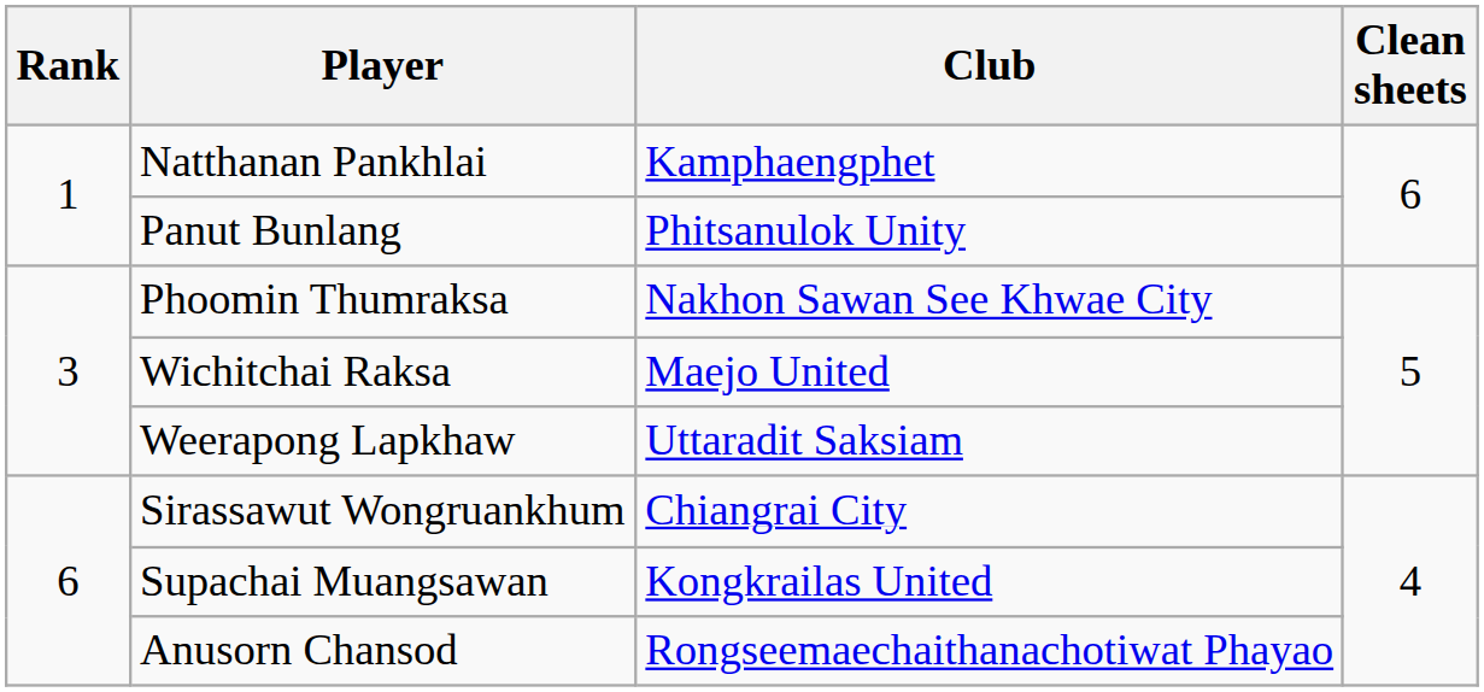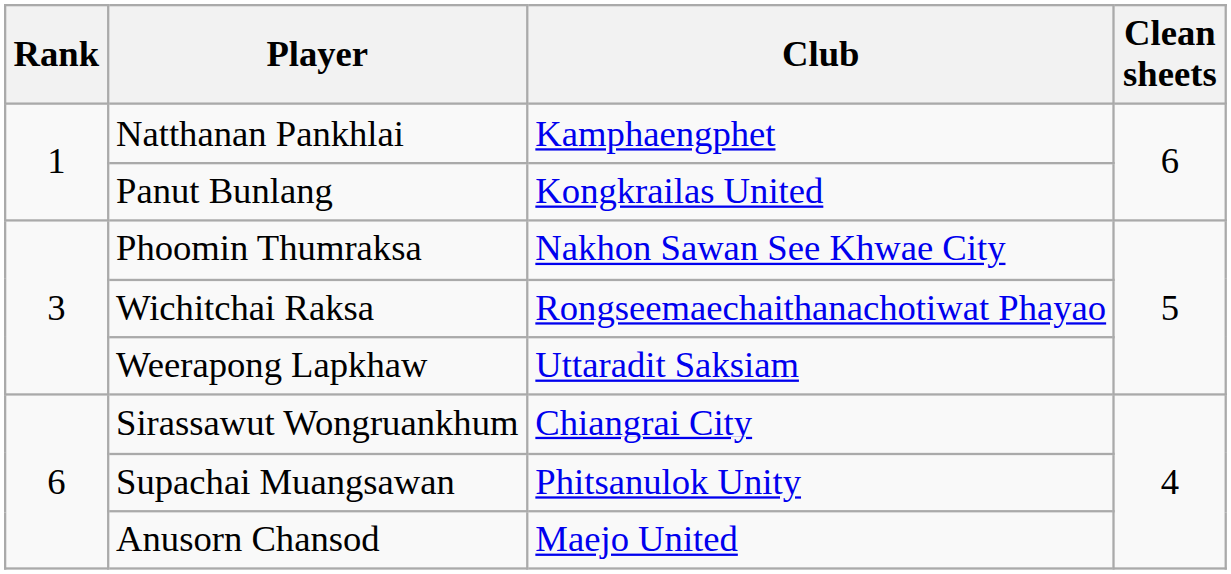Panut Bunlang | Club: Phitsanulok Unity -> Kongkrailas United
Wichitchai Raksa | Club: Maejo United -> Rongseemaechaithanachotiwat Phayao
Supachai Muangsawan | Club: Kongkrailas United -> Phitsanulok Unity
Anusorn Chansod | Club: Rongseemaechaithanachotiwat Phayao -> Maejo United
